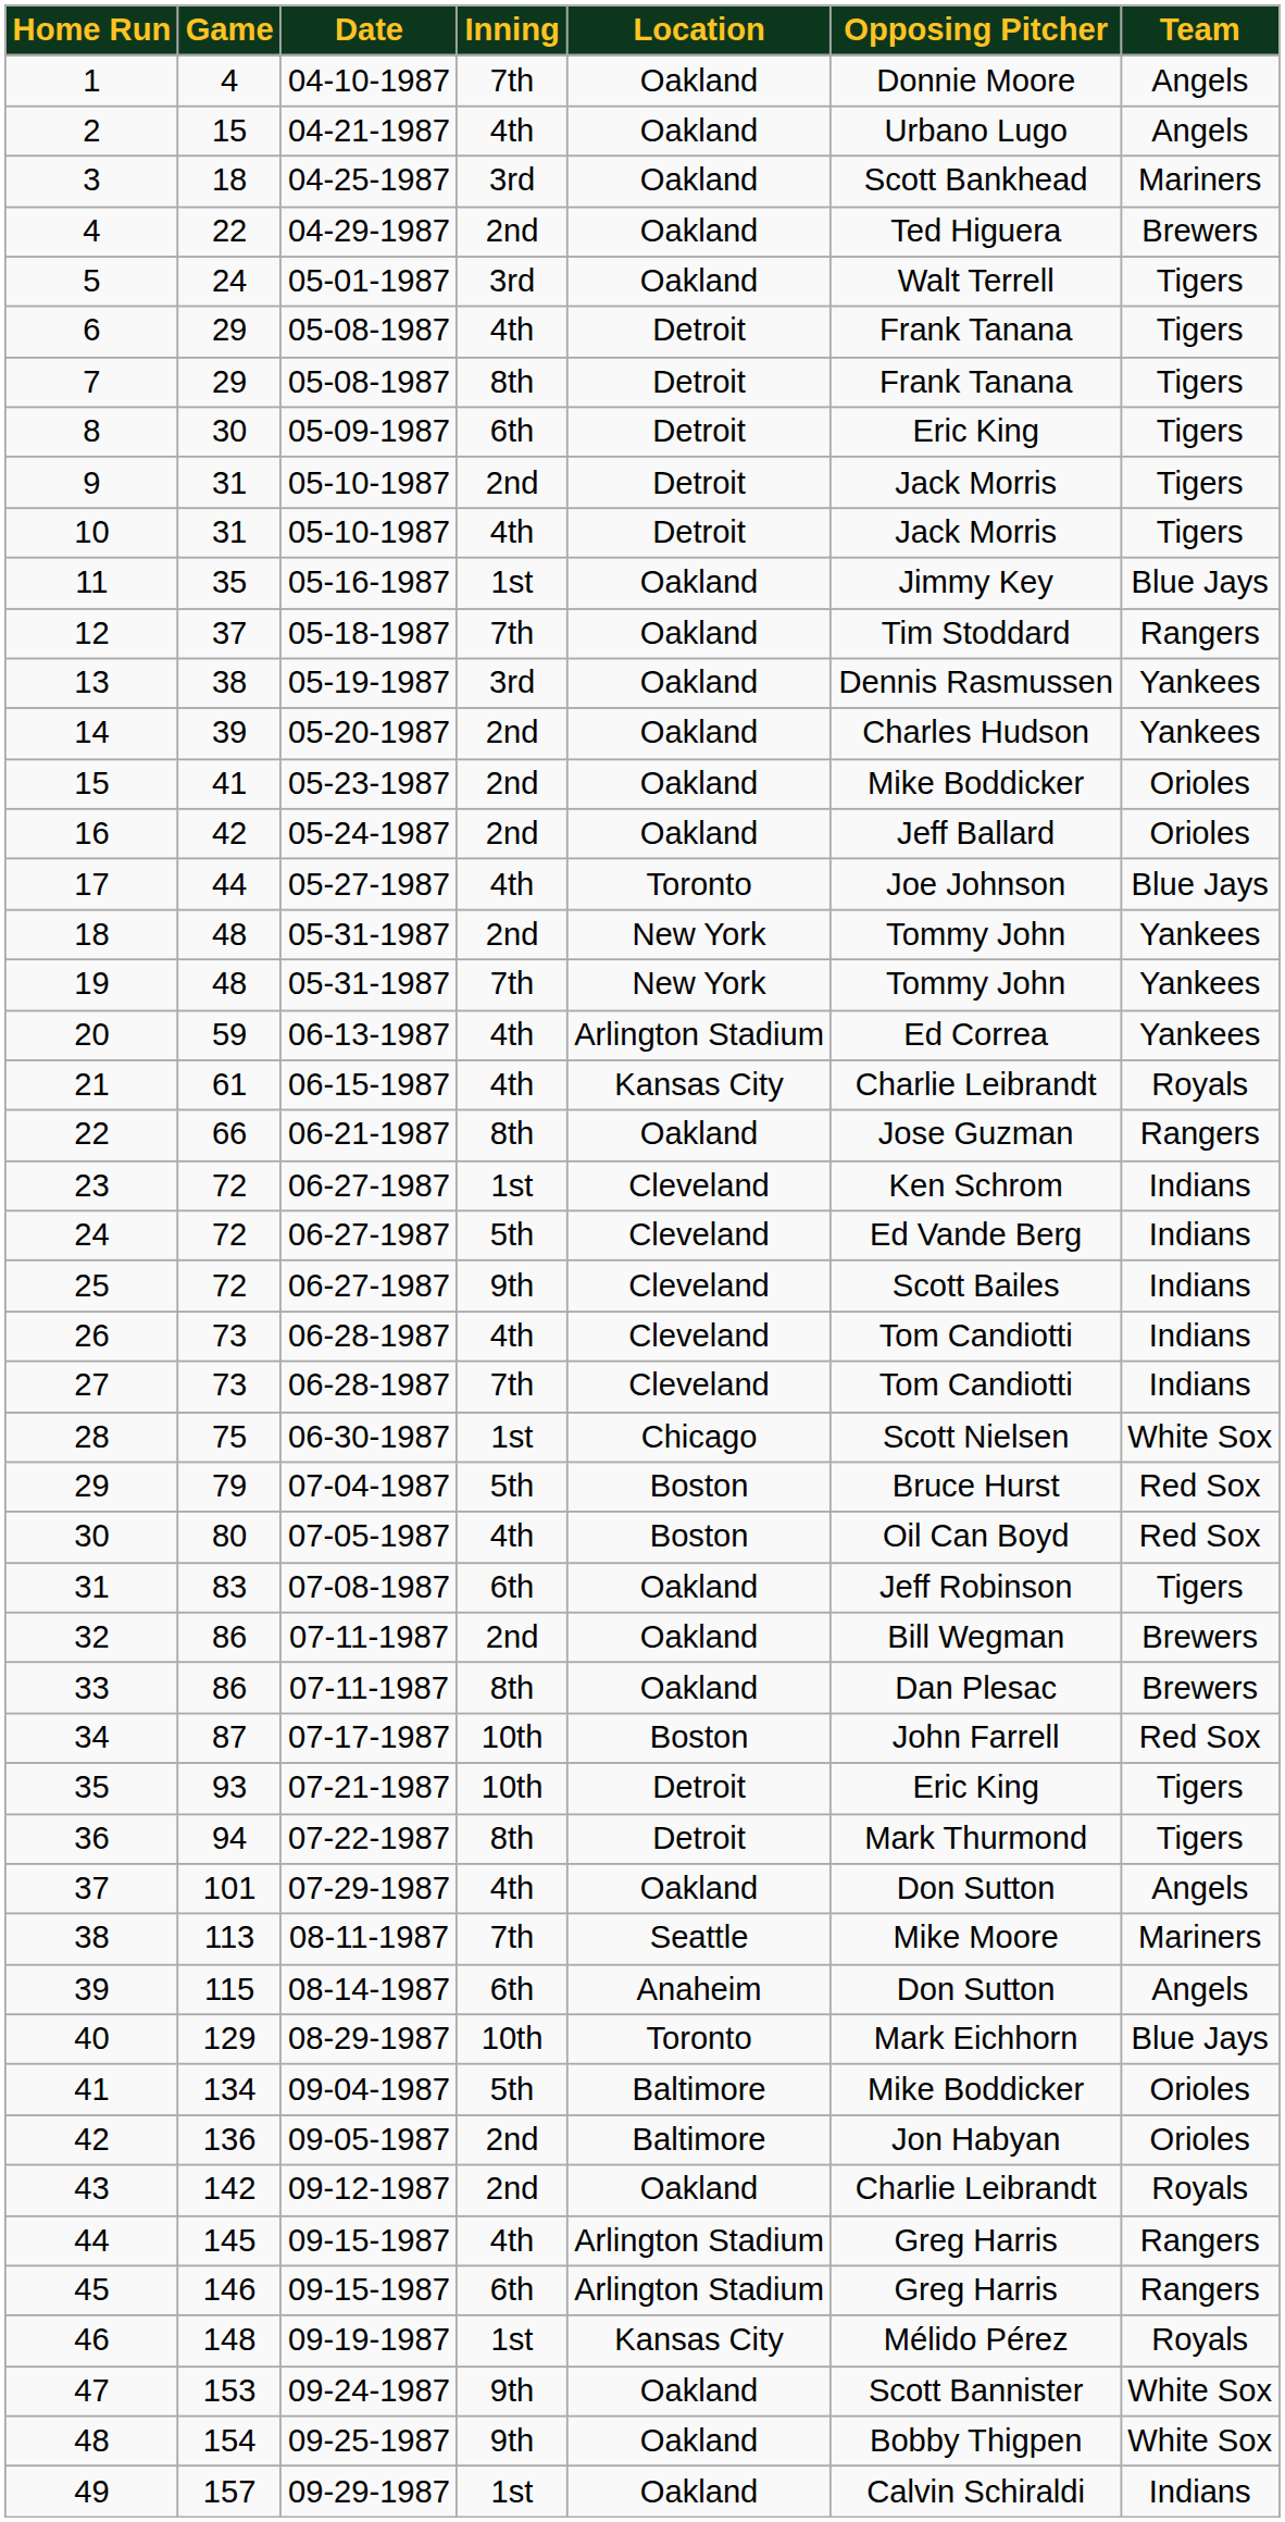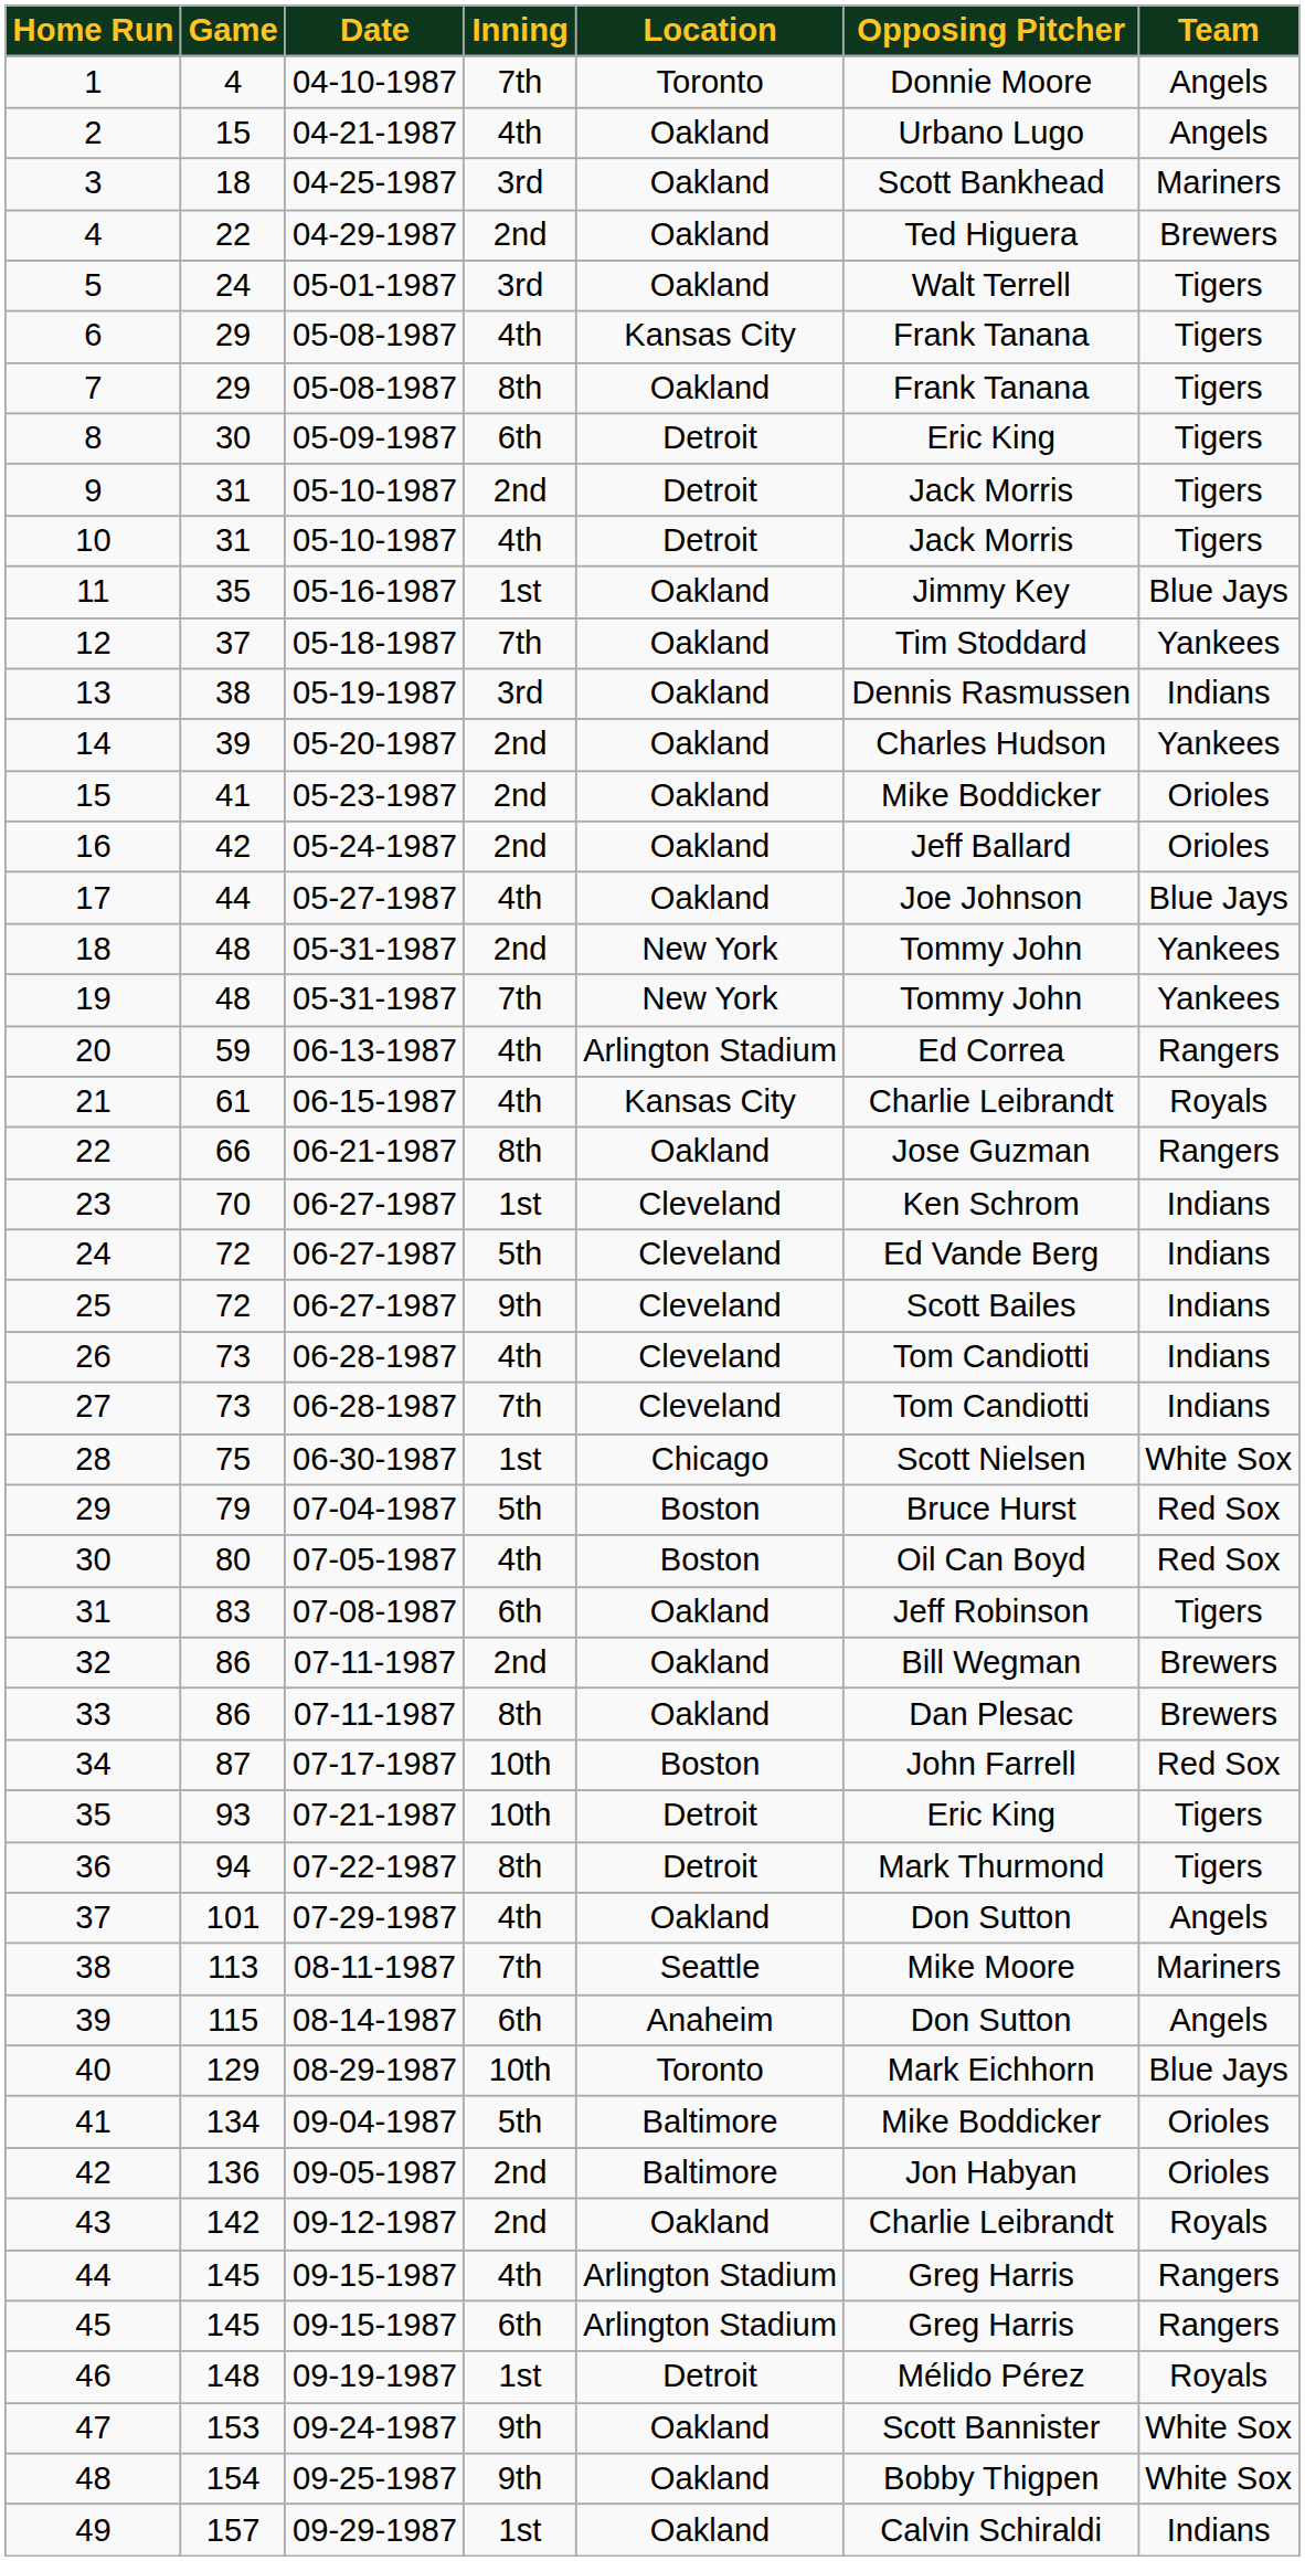1 | Location: Oakland -> Toronto
6 | Location: Detroit -> Kansas City
7 | Location: Detroit -> Oakland
12 | Team: Rangers -> Yankees
13 | Team: Yankees -> Indians
17 | Location: Toronto -> Oakland
20 | Team: Yankees -> Rangers
23 | Game: 72 -> 70
45 | Game: 146 -> 145
46 | Location: Kansas City -> Detroit
